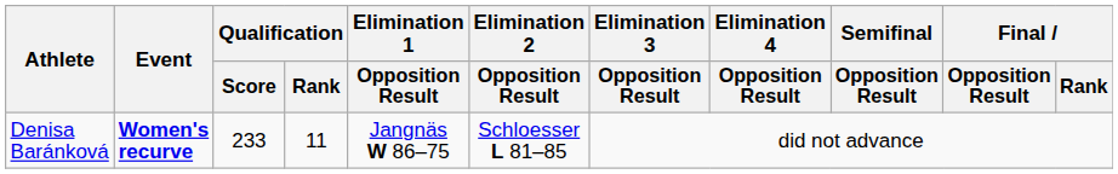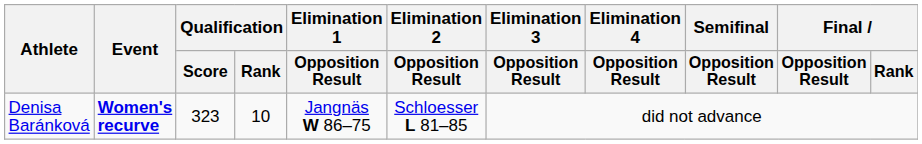Denisa Baránková | Qualification / Score: 233 -> 323
Denisa Baránková | Qualification / Rank: 11 -> 10
